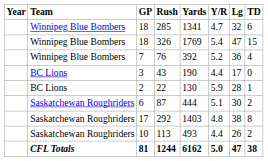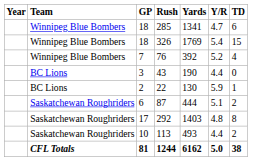- column: Lg | 32 | 47 | 36 | 17 | 28 | 30 | 38 | 26 | 47
